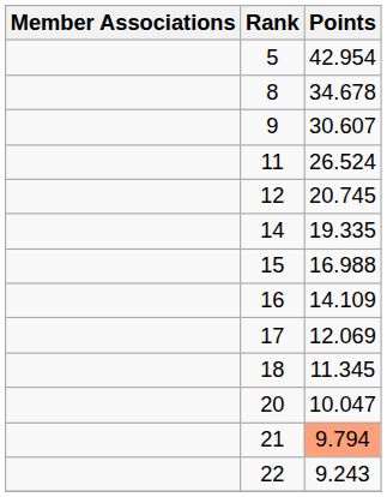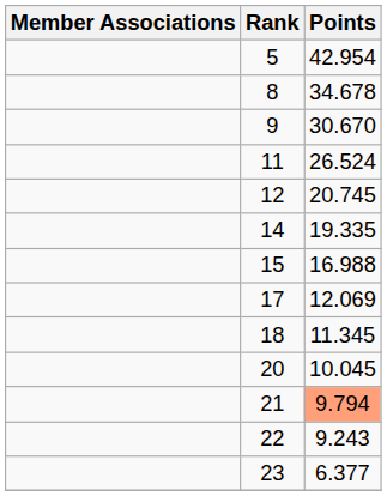9 | Points: 30.607 -> 30.670
- row: 16 | 14.109
20 | Points: 10.047 -> 10.045
+ row: 23 | 6.377
